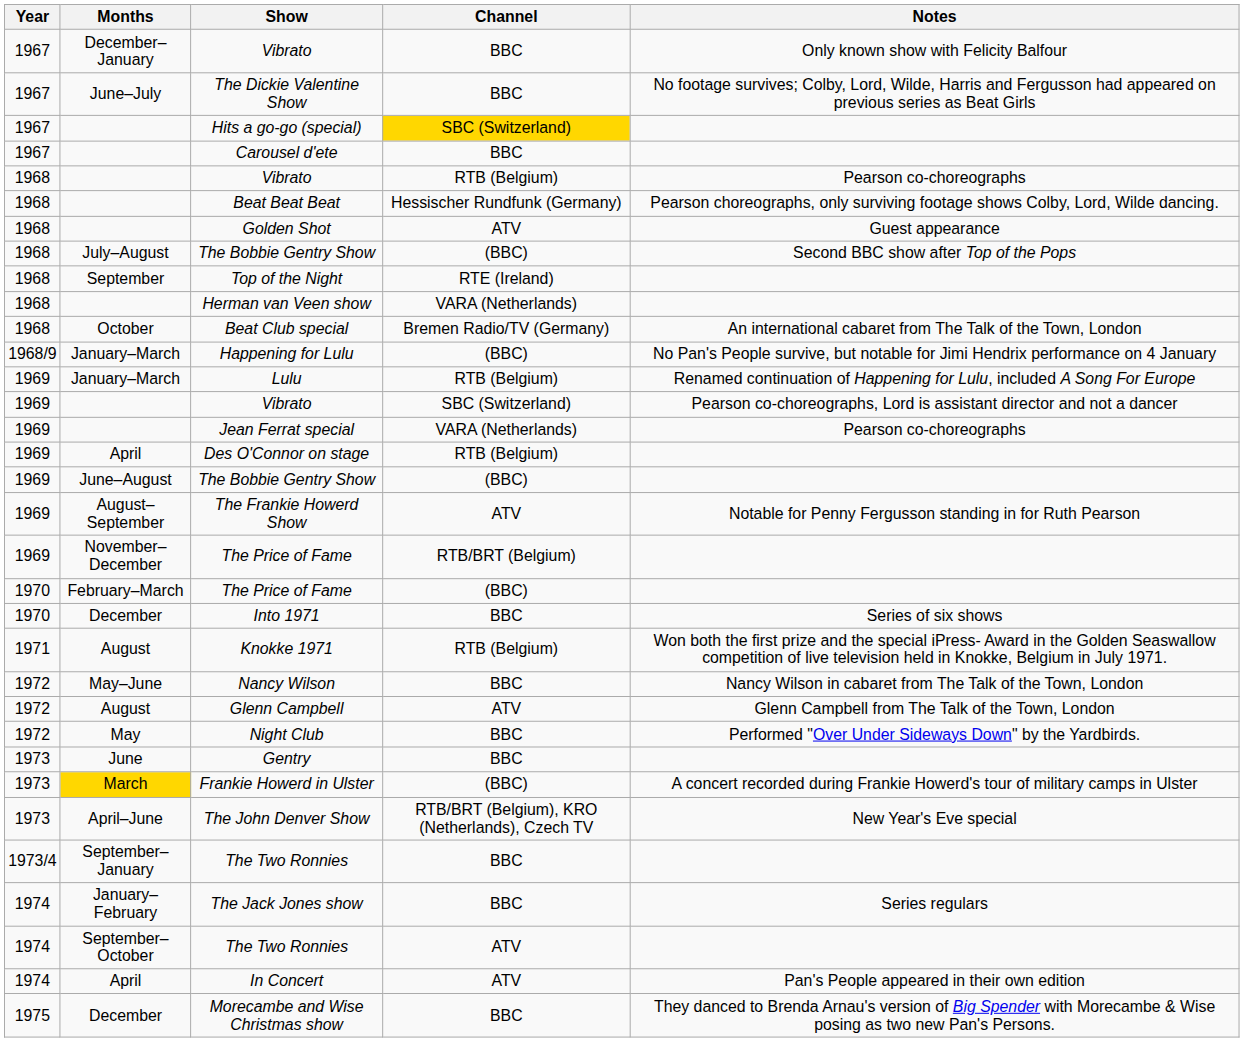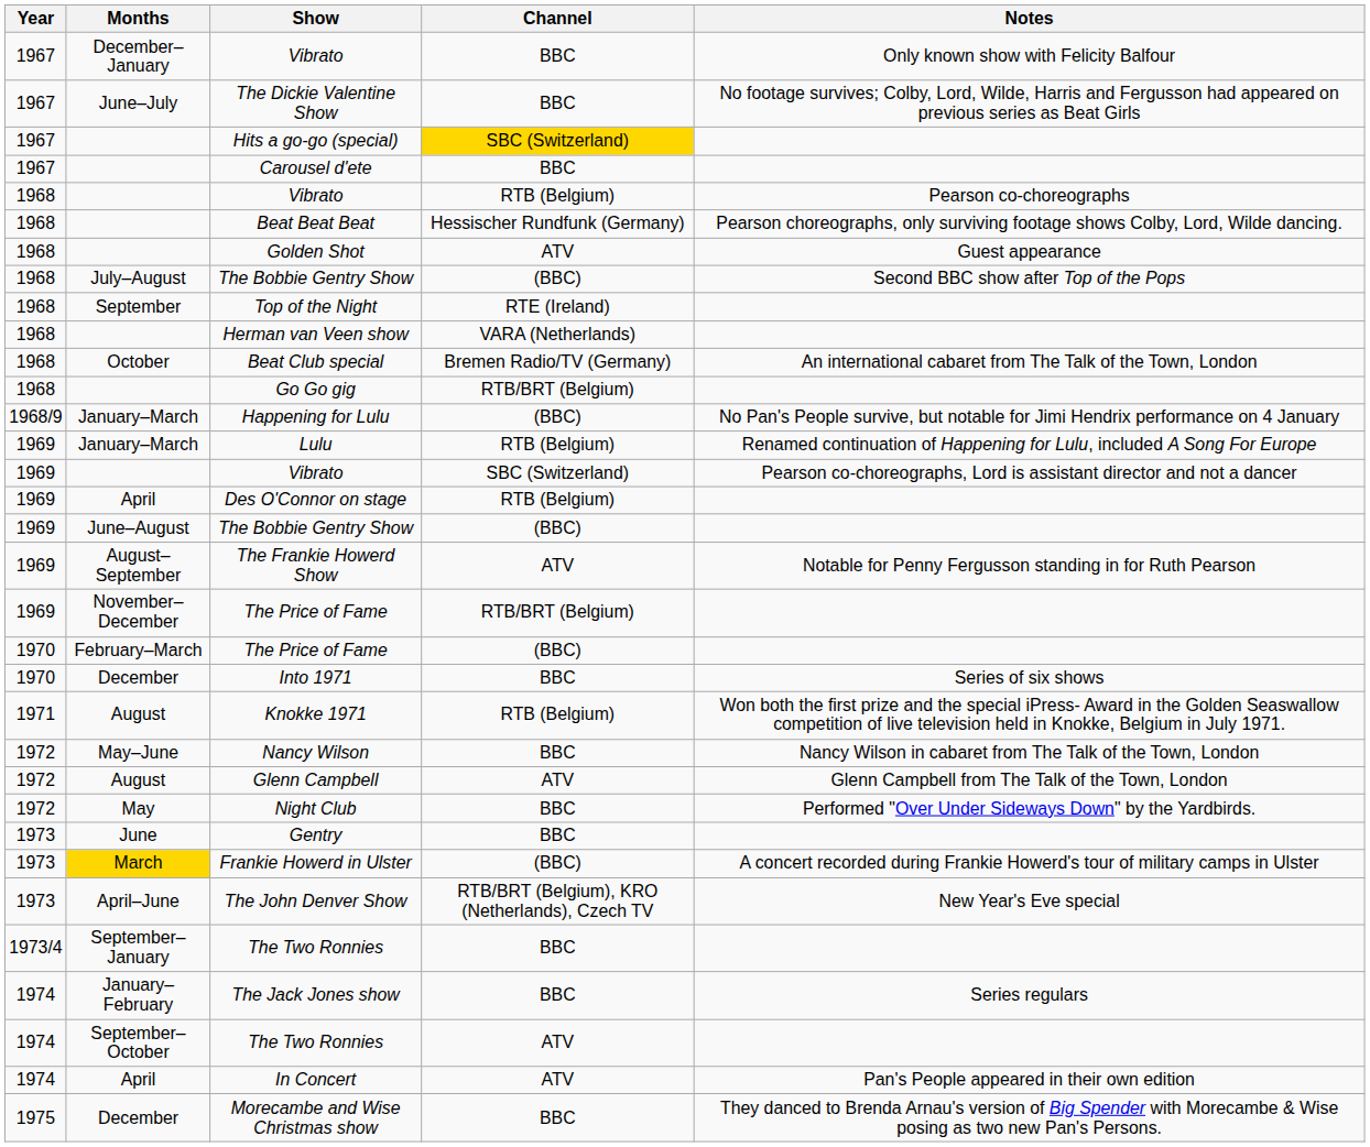+ row: 1968 | Go Go gig | RTB/BRT (Belgium)
- row: 1969 | Jean Ferrat special | VARA (Netherlands) | Pearson co-choreographs
